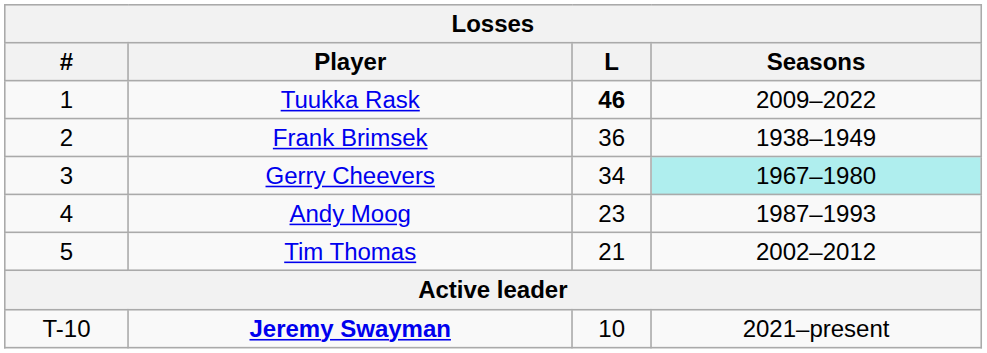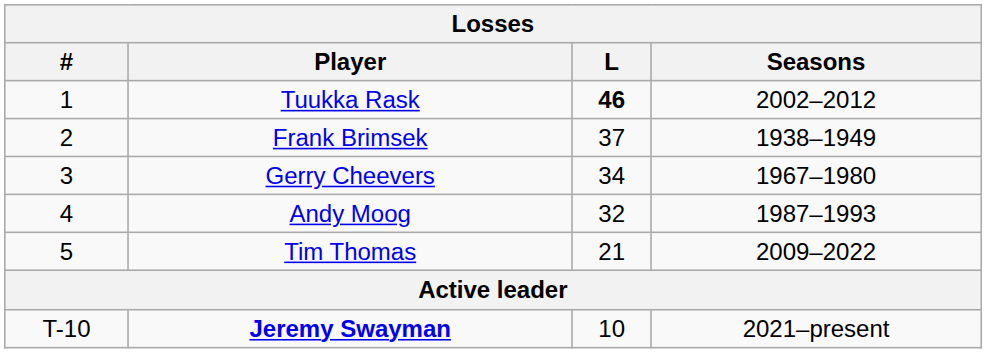Tuukka Rask | Seasons: 2009–2022 -> 2002–2012
Frank Brimsek | L: 36 -> 37
Gerry Cheevers | Seasons: paleturquoise background -> no background
Andy Moog | L: 23 -> 32
Tim Thomas | Seasons: 2002–2012 -> 2009–2022
